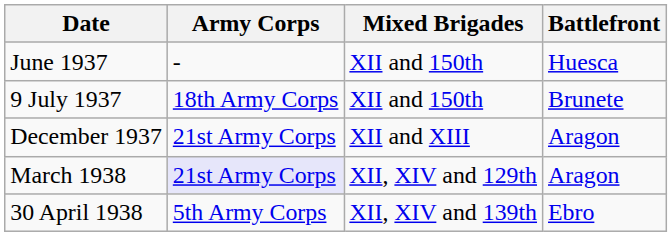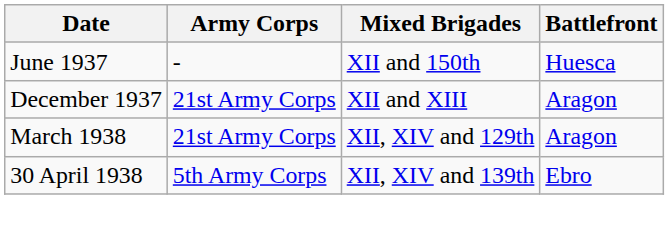- row: 9 July 1937 | 18th Army Corps | XII and 150th | Brunete
March 1938 | Army Corps: lavender background -> no background
